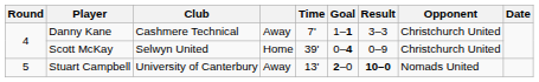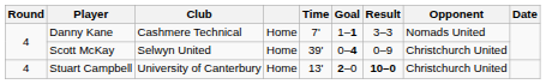Danny Kane | column 4: Away -> Home
Danny Kane | Opponent: Christchurch United -> Nomads United
Stuart Campbell | Round: 5 -> 4
Stuart Campbell | column 4: Away -> Home
Stuart Campbell | Opponent: Nomads United -> Christchurch United
